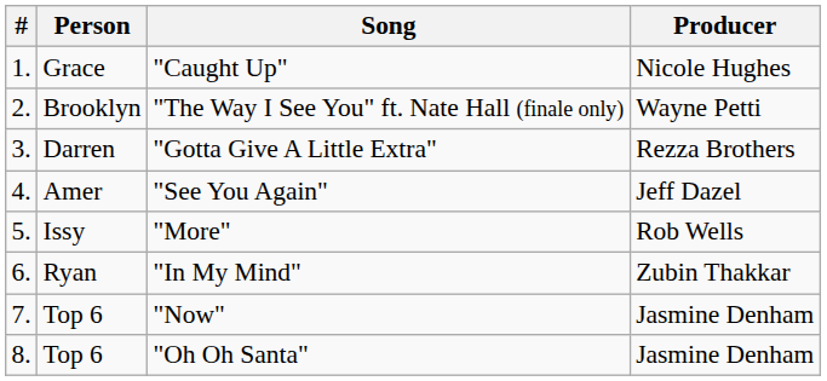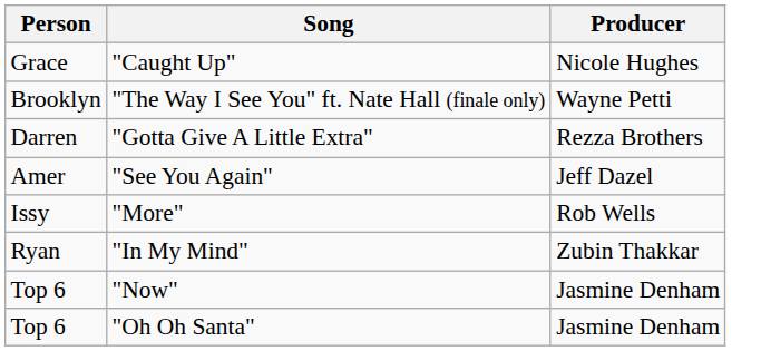- column: # | 1. | 2. | 3. | 4. | 5. | 6. | 7. | 8.
